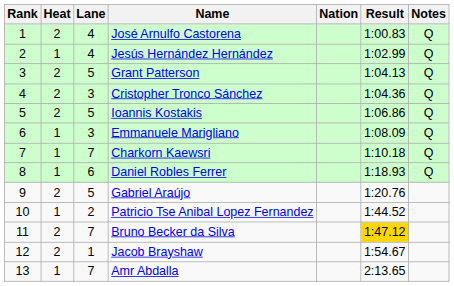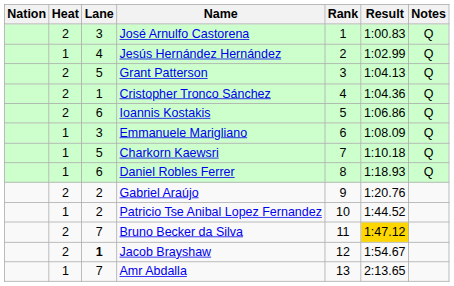columns swapped: Rank <-> Nation
José Arnulfo Castorena | Lane: 4 -> 3
Cristopher Tronco Sánchez | Lane: 3 -> 1
Ioannis Kostakis | Lane: 5 -> 6
Charkorn Kaewsri | Lane: 7 -> 5
Gabriel Araújo | Lane: 5 -> 2
Jacob Brayshaw | Lane: normal -> bold
